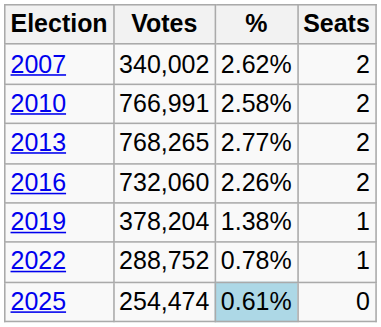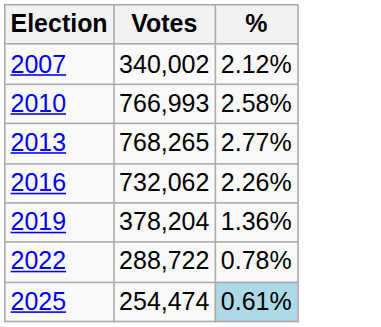- column: Seats | 2 | 2 | 2 | 2 | 1 | 1 | 0
2007 | %: 2.62% -> 2.12%
2010 | Votes: 766,991 -> 766,993
2016 | Votes: 732,060 -> 732,062
2019 | %: 1.38% -> 1.36%
2022 | Votes: 288,752 -> 288,722
